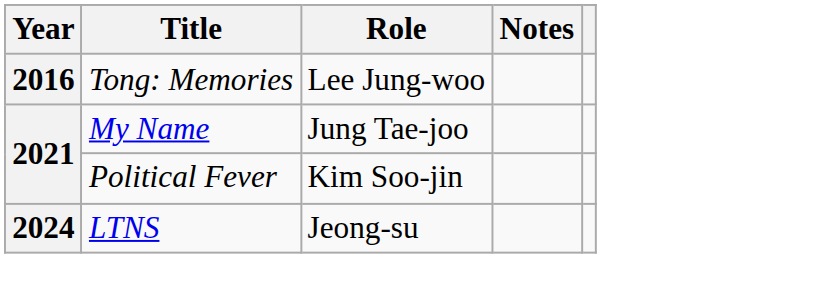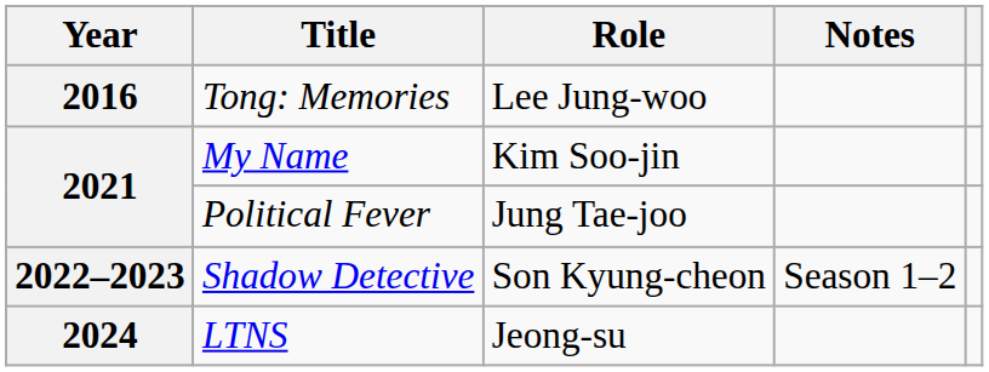My Name | Role: Jung Tae-joo -> Kim Soo-jin
Political Fever | Role: Kim Soo-jin -> Jung Tae-joo
+ row: 2022–2023 | Shadow Detective | Son Kyung-cheon | Season 1–2
